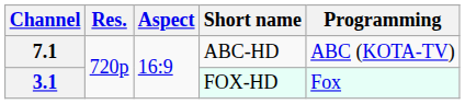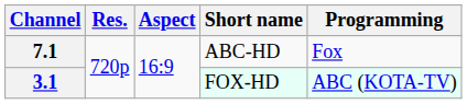7.1 | Programming: ABC (KOTA-TV) -> Fox
3.1 | Programming: Fox -> ABC (KOTA-TV)
